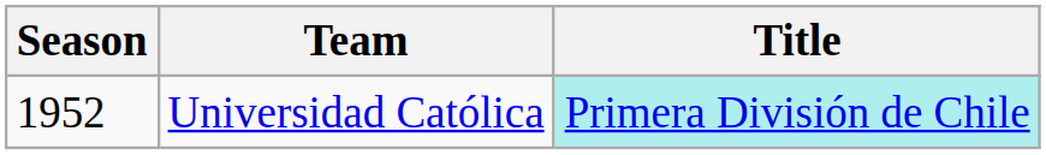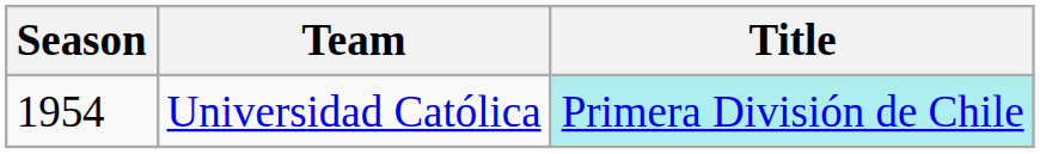Universidad Católica | Season: 1952 -> 1954
